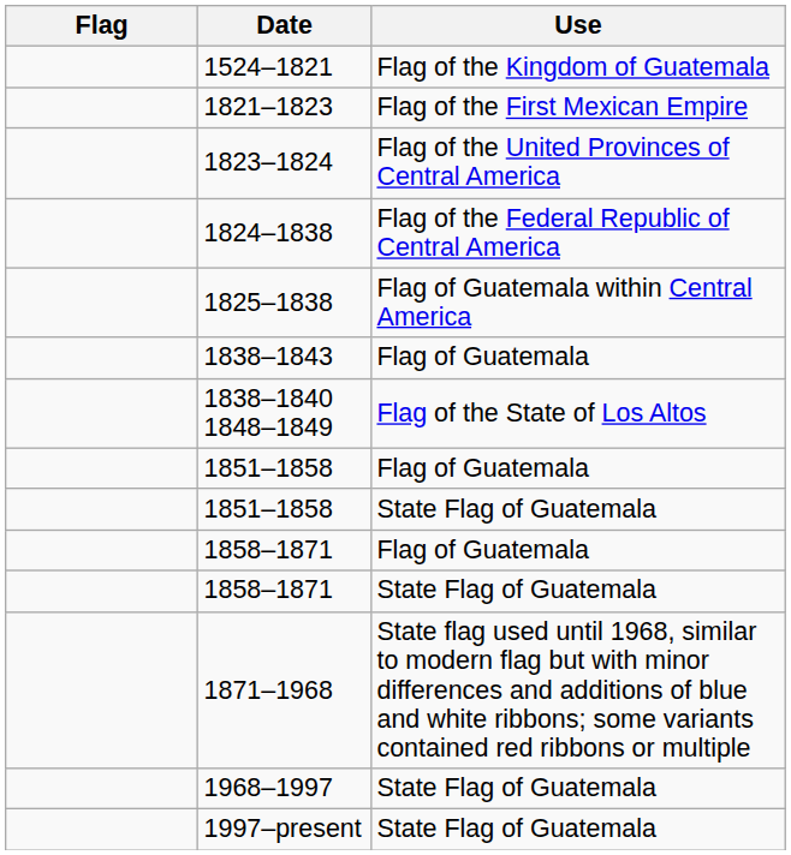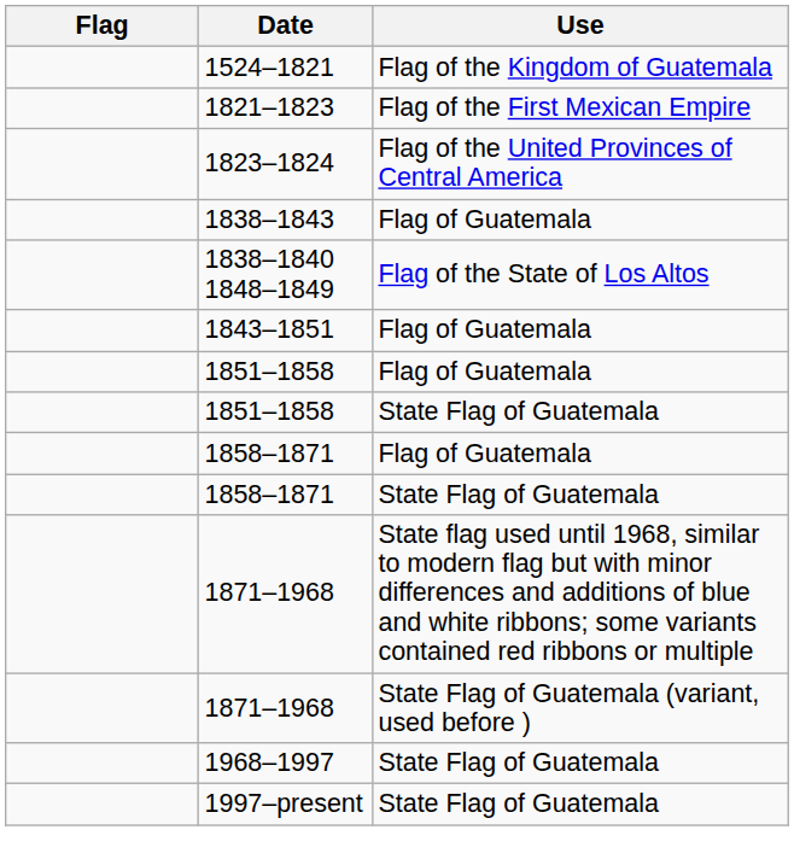- row: 1824–1838 | Flag of the Federal Republic of Central America
- row: 1825–1838 | Flag of Guatemala within Central America
+ row: 1843–1851 | Flag of Guatemala
+ row: 1871–1968 | State Flag of Guatemala (variant, used before )
